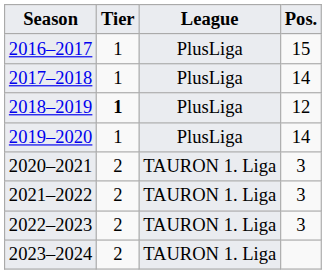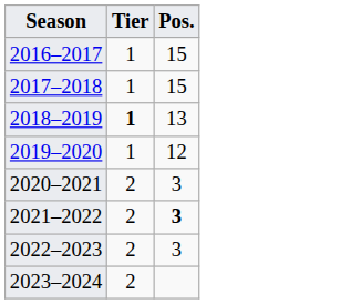- column: League | PlusLiga | PlusLiga | PlusLiga | PlusLiga | TAURON 1. Liga | TAURON 1. Liga | TAURON 1. Liga | TAURON 1. Liga
2017–2018 | Pos.: 14 -> 15
2018–2019 | Pos.: 12 -> 13
2019–2020 | Pos.: 14 -> 12
2021–2022 | Pos.: normal -> bold
